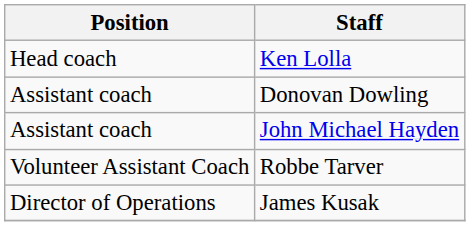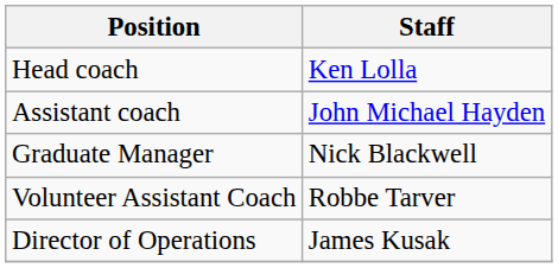- row: Assistant coach | Donovan Dowling
+ row: Graduate Manager | Nick Blackwell
